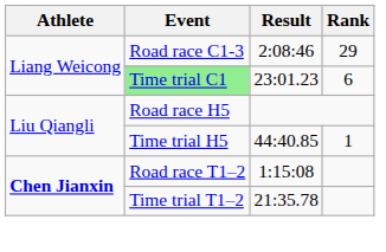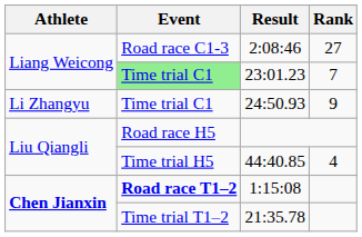2:08:46 | Rank: 29 -> 27
23:01.23 | Rank: 6 -> 7
+ row: Li Zhangyu | Time trial C1 | 24:50.93 | 9
44:40.85 | Rank: 1 -> 4
1:15:08 | Event: normal -> bold
